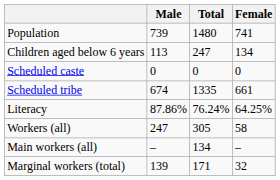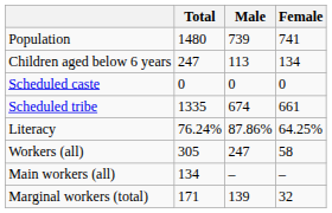columns swapped: Total <-> Male
